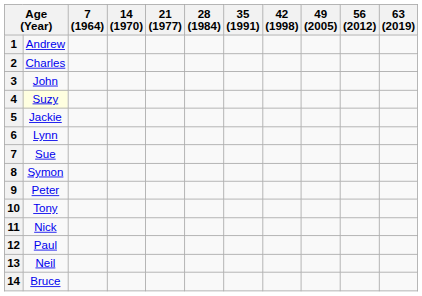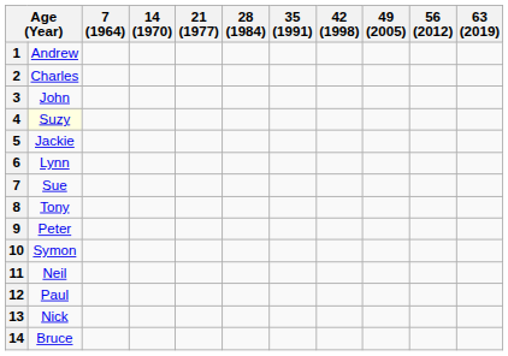8 | column 2: Symon -> Tony
10 | column 2: Tony -> Symon
11 | column 2: Nick -> Neil
13 | column 2: Neil -> Nick
